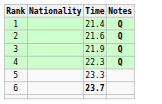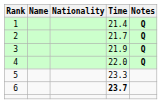+ column: Name
2 | Time: 21.6 -> 21.7
4 | Time: 22.3 -> 22.0
